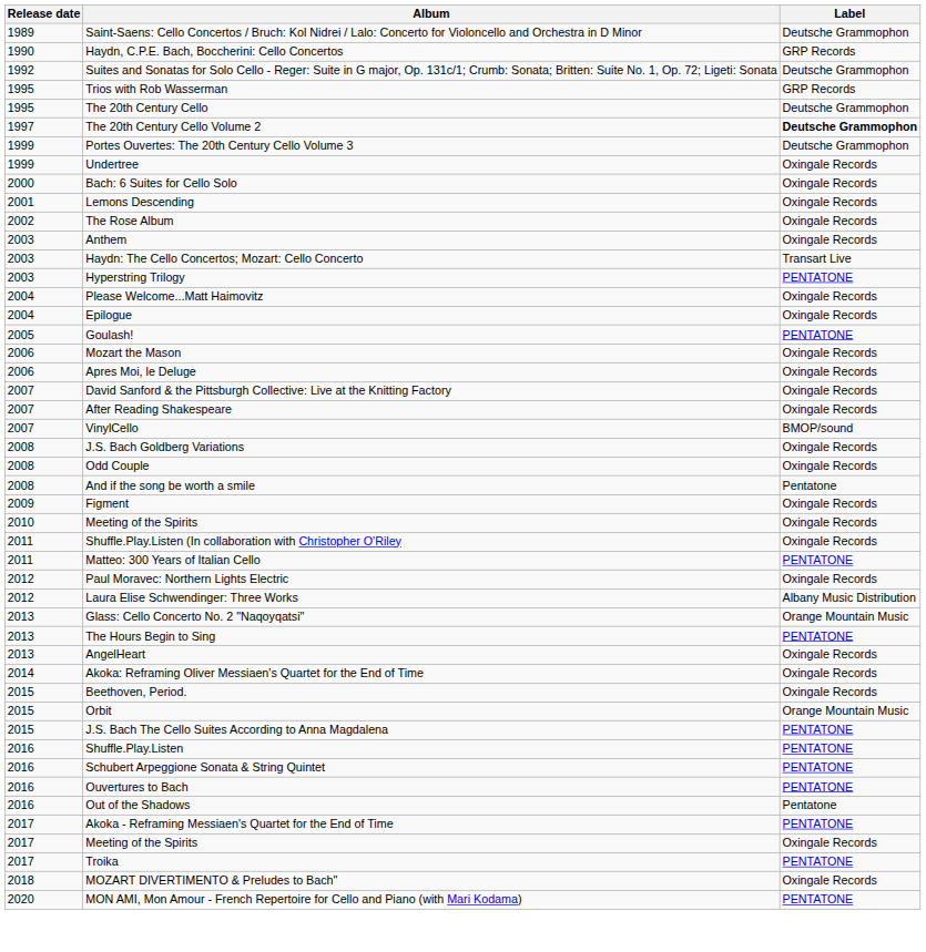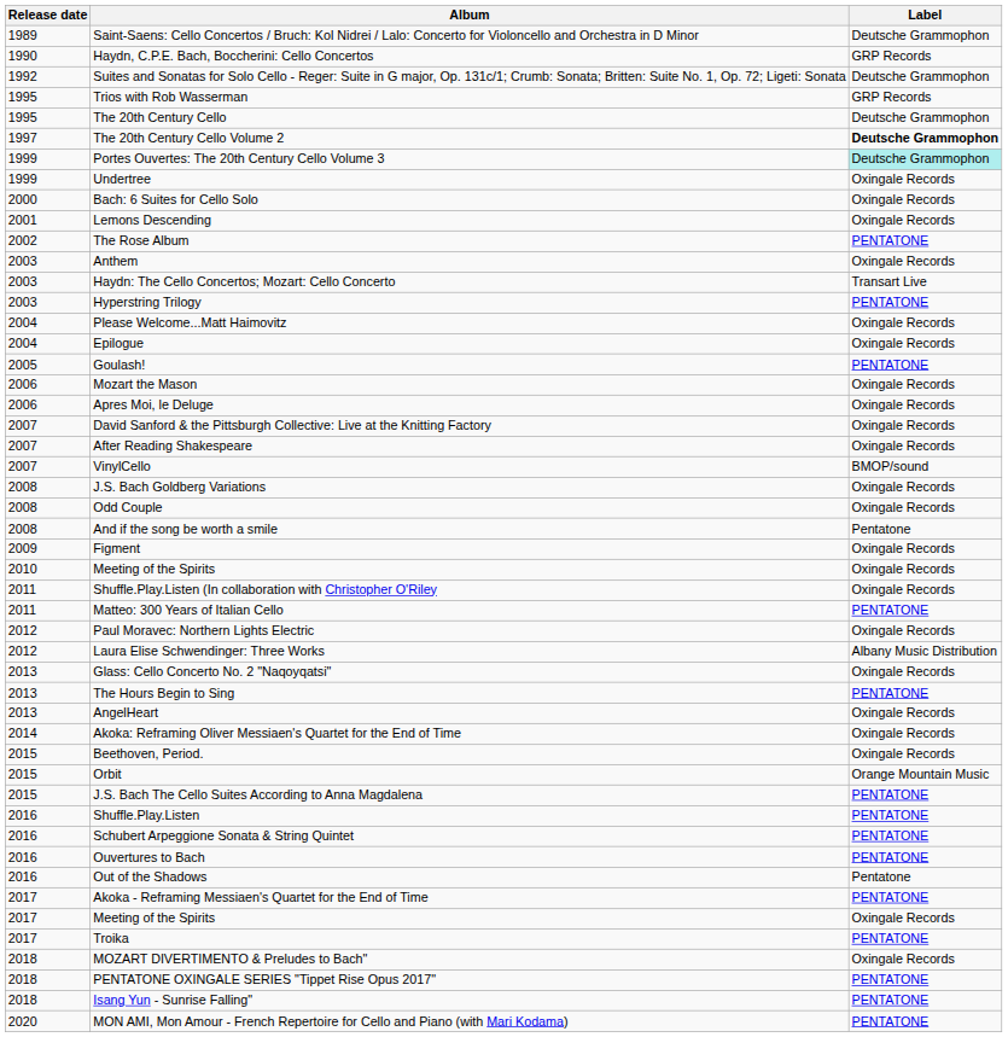Portes Ouvertes: The 20th Century Cello Volume 3 | Label: no background -> paleturquoise background
The Rose Album | Label: Oxingale Records -> PENTATONE
Glass: Cello Concerto No. 2 "Naqoyqatsi" | Label: Orange Mountain Music -> Oxingale Records
+ row: 2018 | PENTATONE OXINGALE SERIES "Tippet Rise Opus 2017" | PENTATONE
+ row: 2018 | Isang Yun - Sunrise Falling" | PENTATONE
